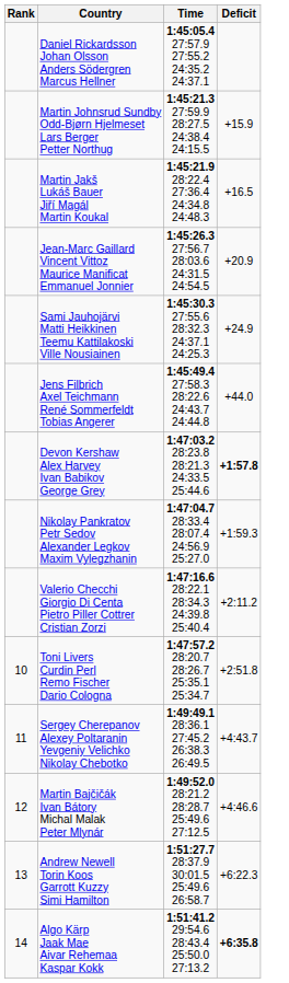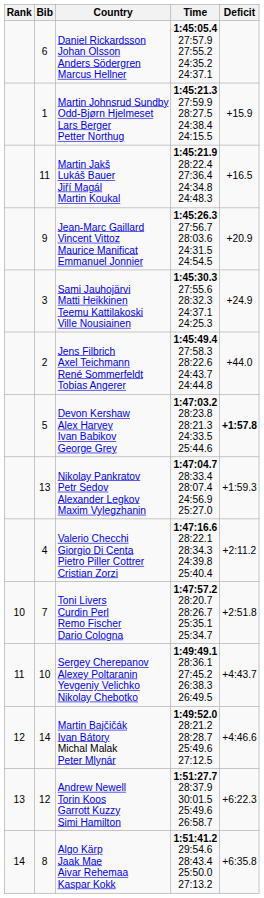+ column: Bib | 6 | 1 | 11 | 9 | 3 | 2 | 5 | 13 | 4 | 7 | 10 | 14 | 12 | 8
Algo Kärp Jaak Mae Aivar Rehemaa Kaspar Kokk | Deficit: bold -> normal
